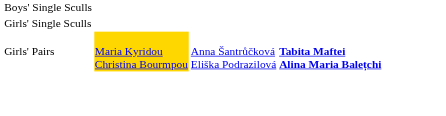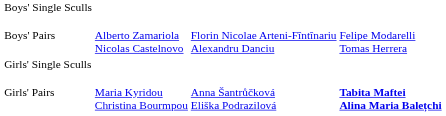+ row: Boys' Pairs | Alberto Zamariola Nicolas Castelnovo | Florin Nicolae Arteni-Fîntînariu Alexandru Danciu | Felipe Modarelli Tomas Herrera
Girls' Pairs | column 2: gold background -> no background
